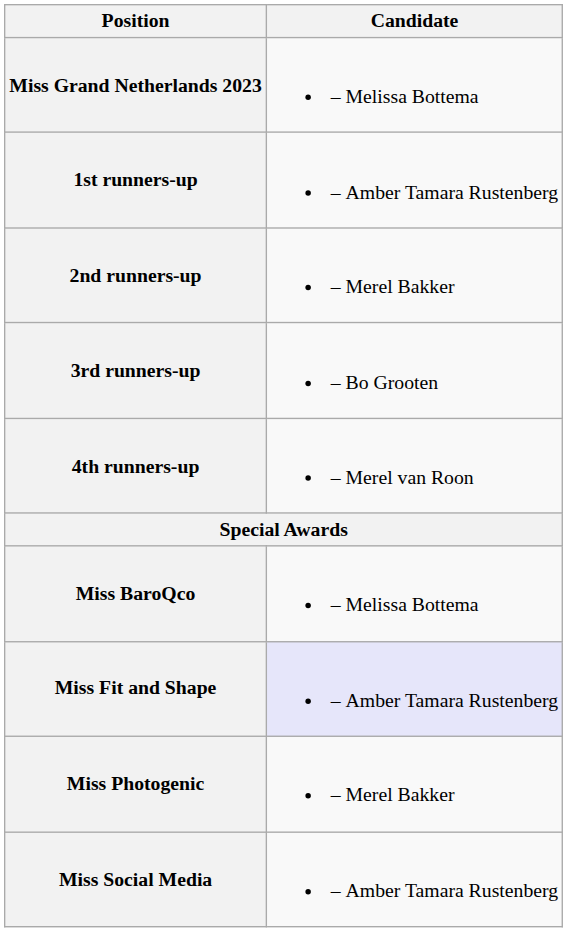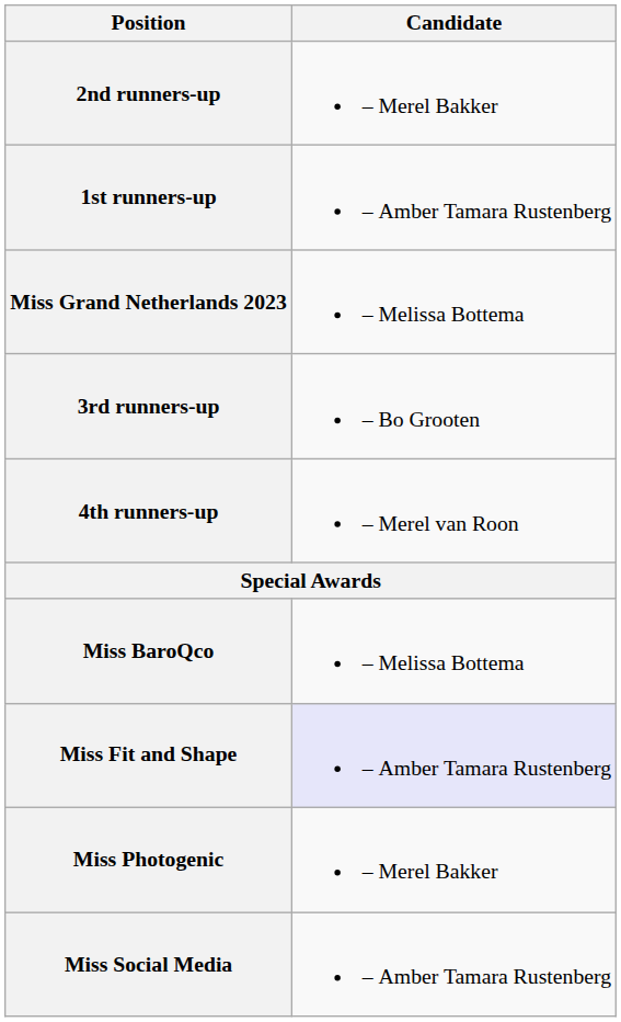rows swapped: Miss Grand Netherlands 2023 <-> 2nd runners-up
